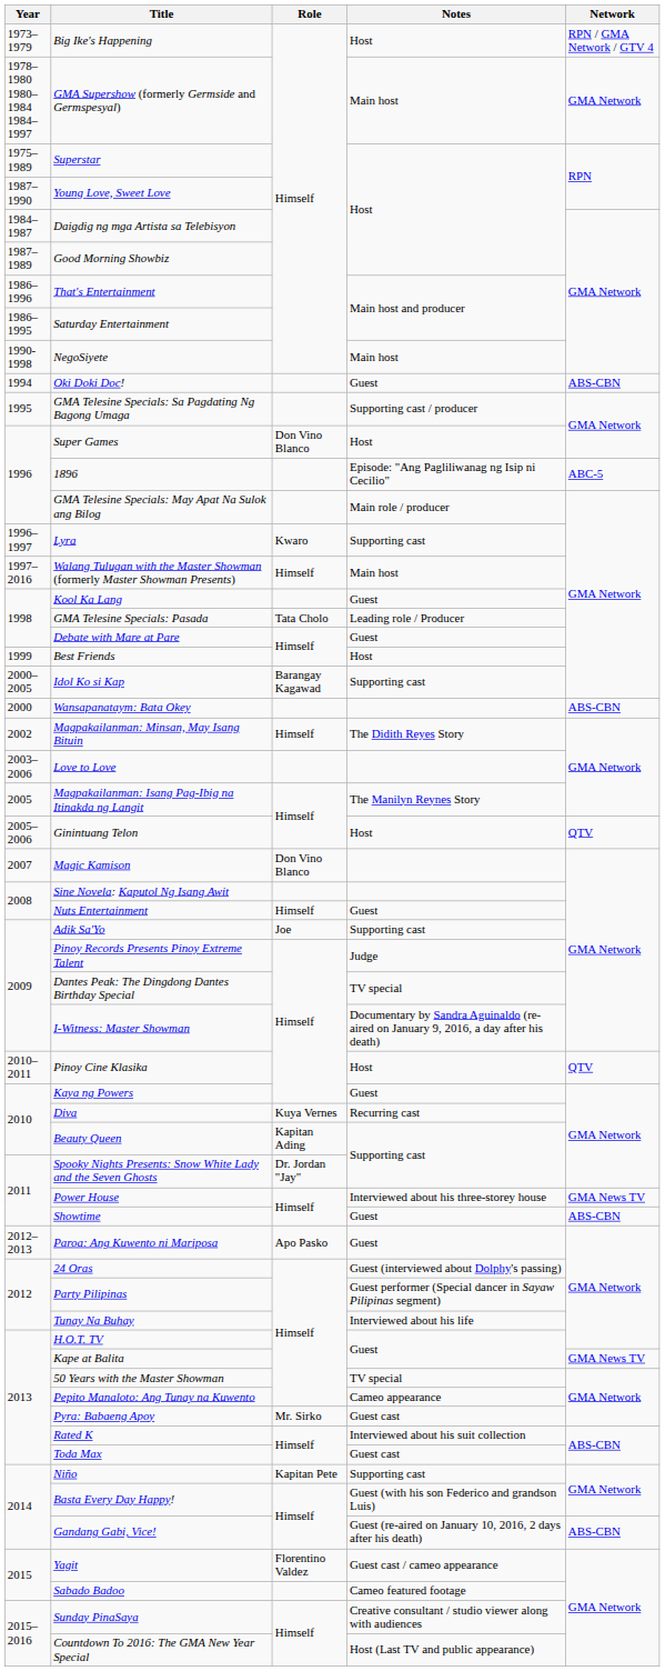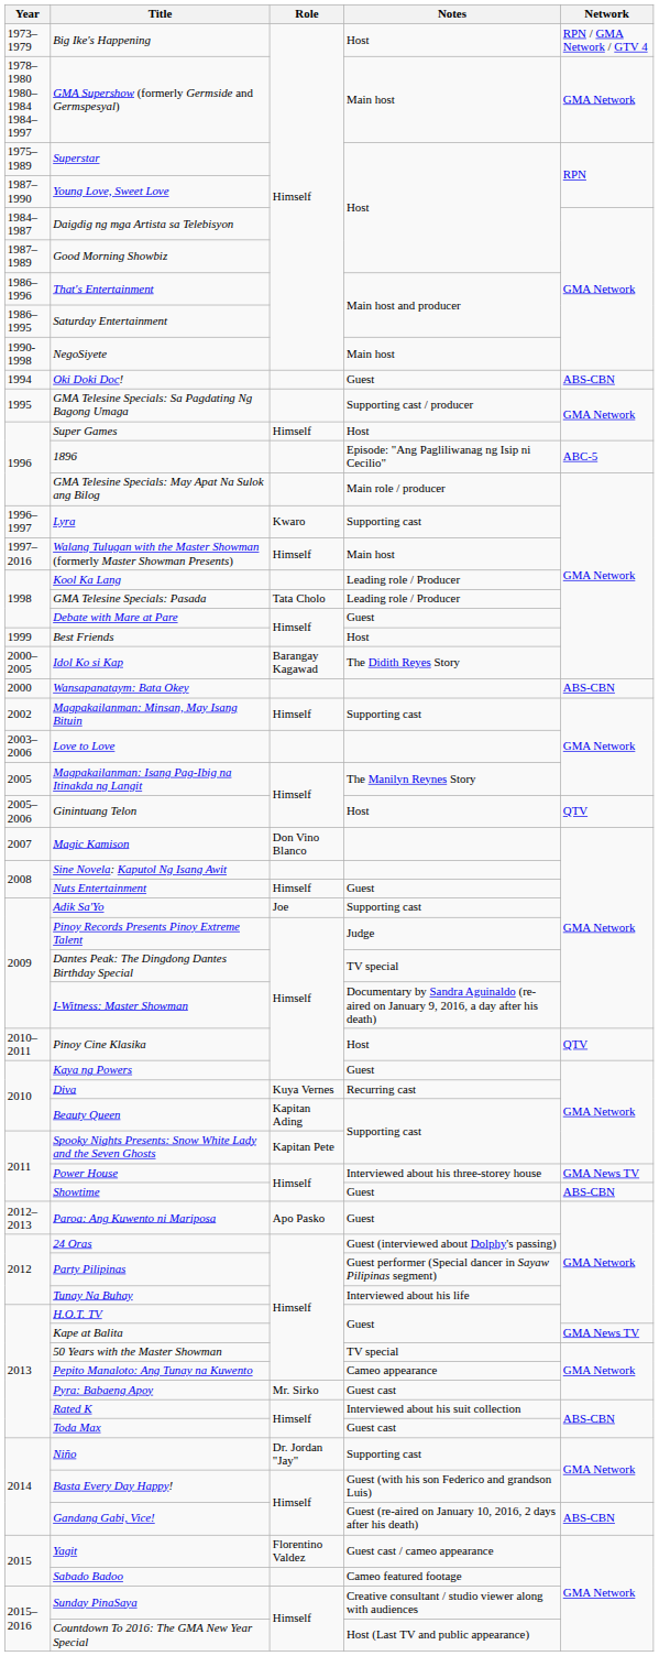Super Games | Role: Don Vino Blanco -> Himself
Kool Ka Lang | Notes: Guest -> Leading role / Producer
Idol Ko si Kap | Notes: Supporting cast -> The Didith Reyes Story
Magpakailanman: Minsan, May Isang Bituin | Notes: The Didith Reyes Story -> Supporting cast
Spooky Nights Presents: Snow White Lady and the Seven Ghosts | Role: Dr. Jordan "Jay" -> Kapitan Pete
Niño | Role: Kapitan Pete -> Dr. Jordan "Jay"
